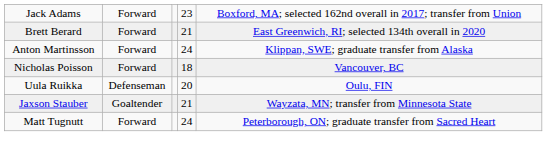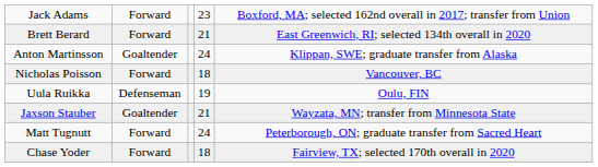Anton Martinsson | column 2: Forward -> Goaltender
Uula Ruikka | column 4: 20 -> 19
+ row: Chase Yoder | Forward | 18 | Fairview, TX; selected 170th overall in 2020
